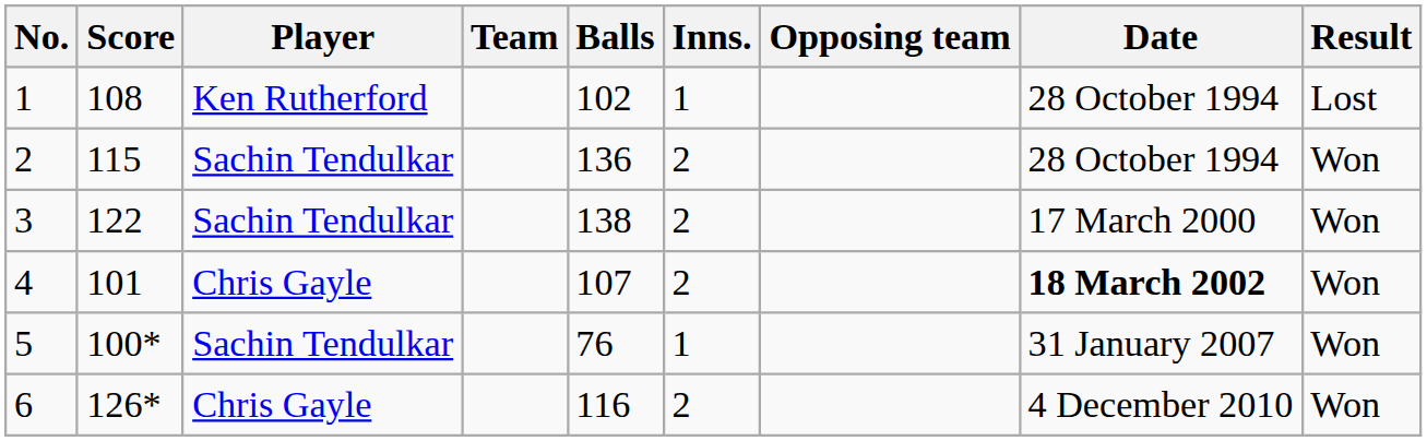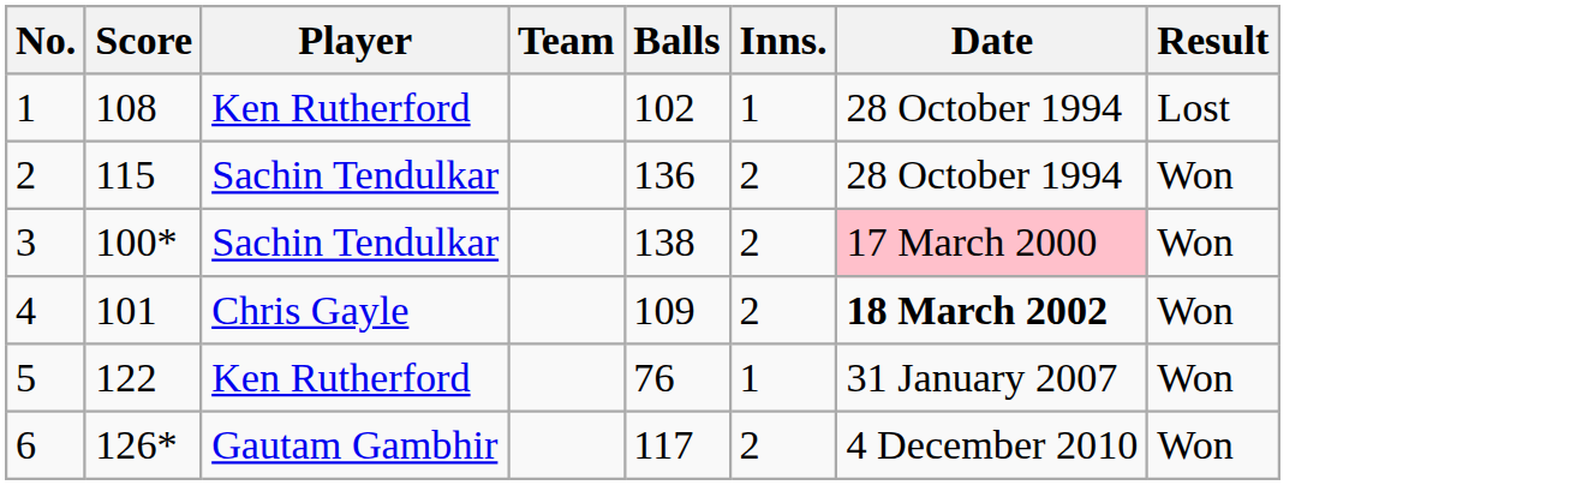- column: Opposing team
3 | Score: 122 -> 100*
3 | Date: no background -> pink background
4 | Balls: 107 -> 109
5 | Score: 100* -> 122
5 | Player: Sachin Tendulkar -> Ken Rutherford
6 | Player: Chris Gayle -> Gautam Gambhir
6 | Balls: 116 -> 117
